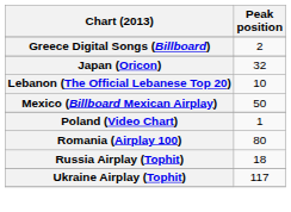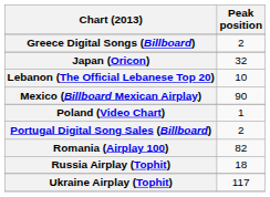Mexico (Billboard Mexican Airplay) | Peak position: 50 -> 90
+ row: Portugal Digital Song Sales (Billboard) | 2
Romania (Airplay 100) | Peak position: 80 -> 82
